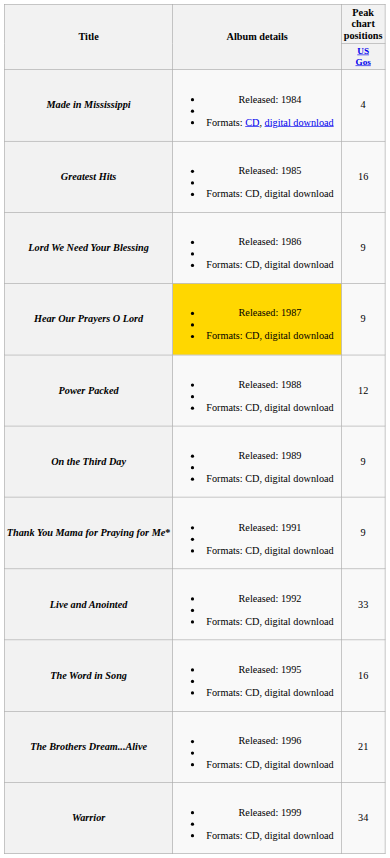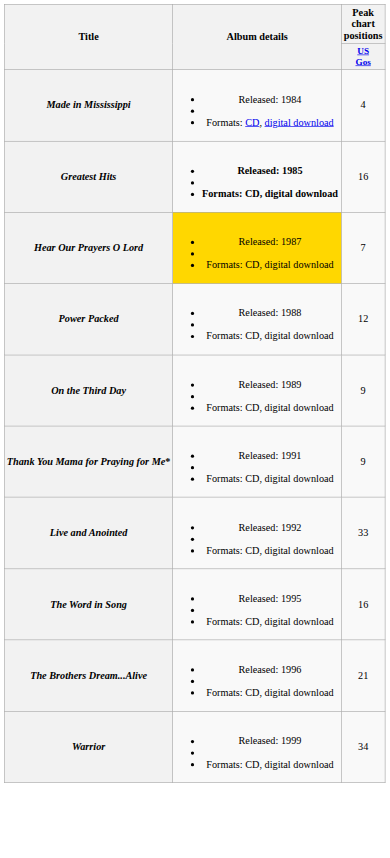Greatest Hits | Album details: normal -> bold
- row: Lord We Need Your Blessing | Released: 1986 Formats: CD, digital download | 9
Hear Our Prayers O Lord | Peak chart positions / US Gos: 9 -> 7
